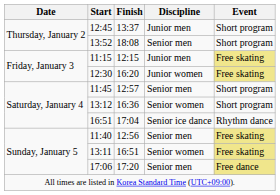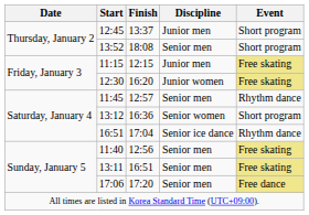11:45 | Event: Short program -> Rhythm dance
13:11 | Discipline: Senior women -> Senior men
